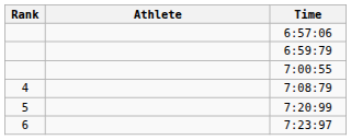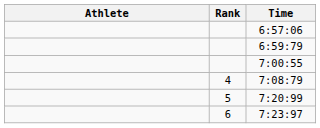columns swapped: Rank <-> Athlete
